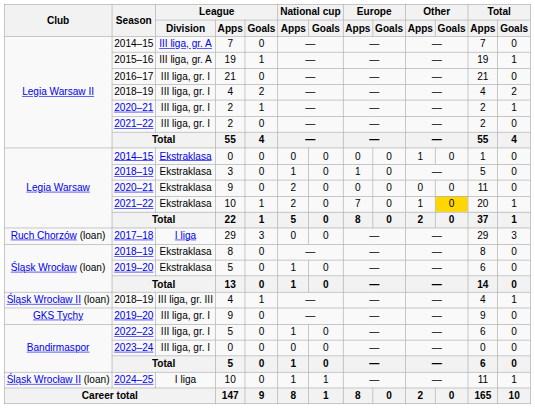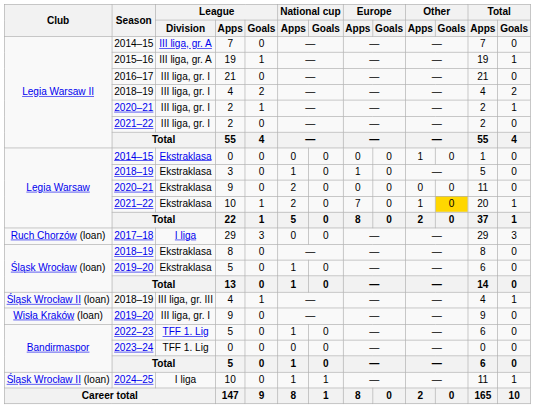2019–20 / 9 | Club: GKS Tychy -> Wisła Kraków (loan)
2022–23 / 5 | League / Division: III liga, gr. I -> TFF 1. Lig
2023–24 / 0 | League / Division: III liga, gr. I -> TFF 1. Lig
